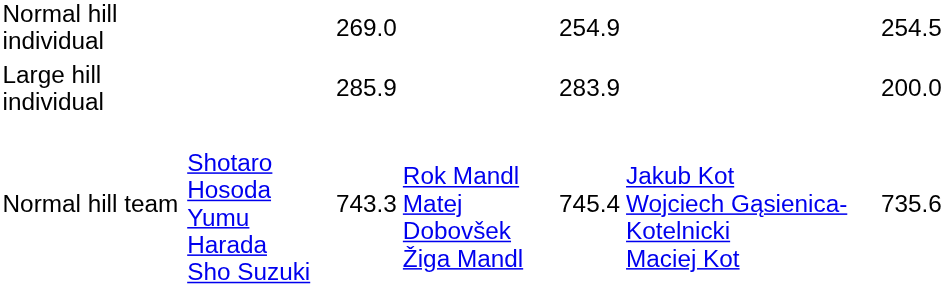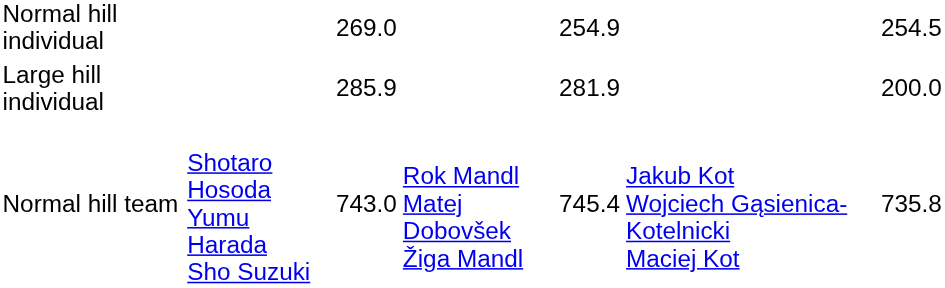Large hill individual | column 5: 283.9 -> 281.9
Normal hill team | column 3: 743.3 -> 743.0
Normal hill team | column 7: 735.6 -> 735.8
